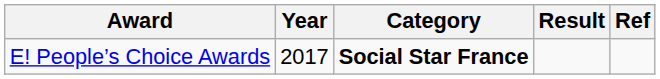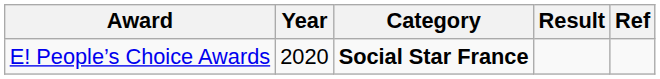E! People’s Choice Awards | Year: 2017 -> 2020
